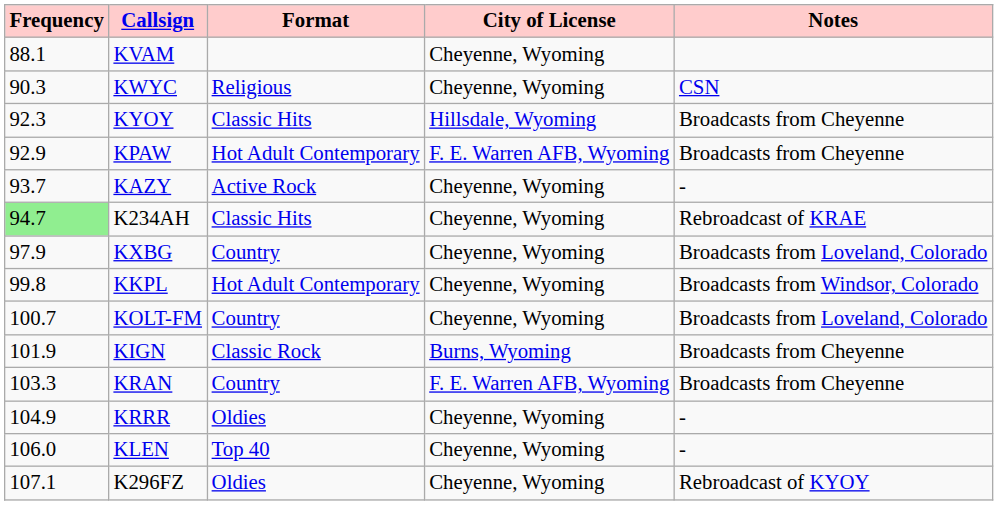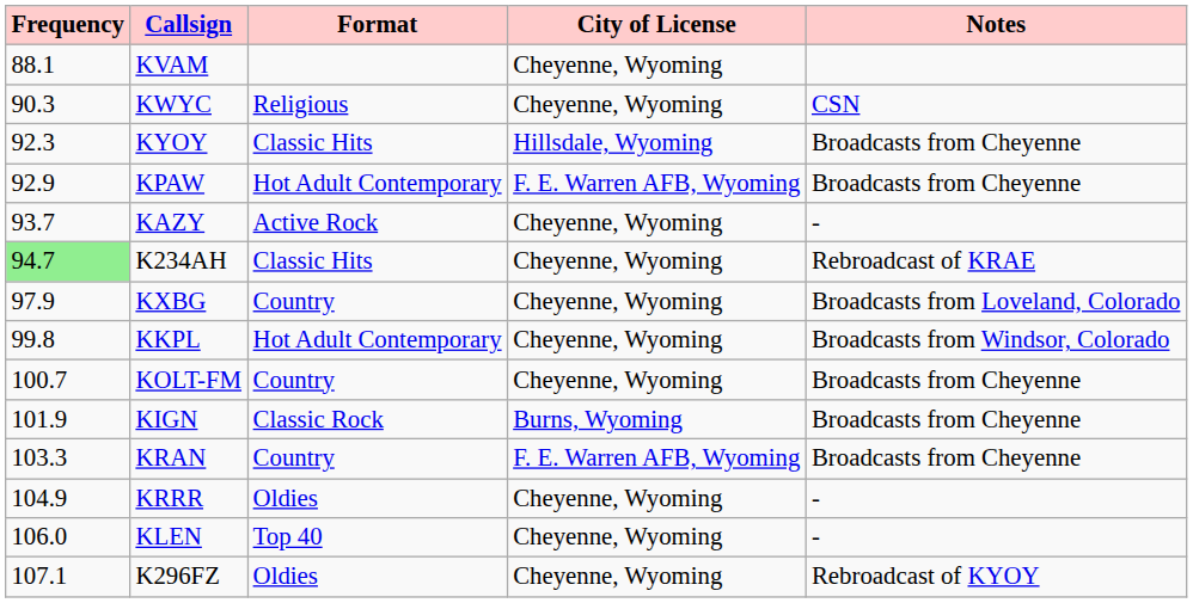KOLT-FM | Notes: Broadcasts from Loveland, Colorado -> Broadcasts from Cheyenne
